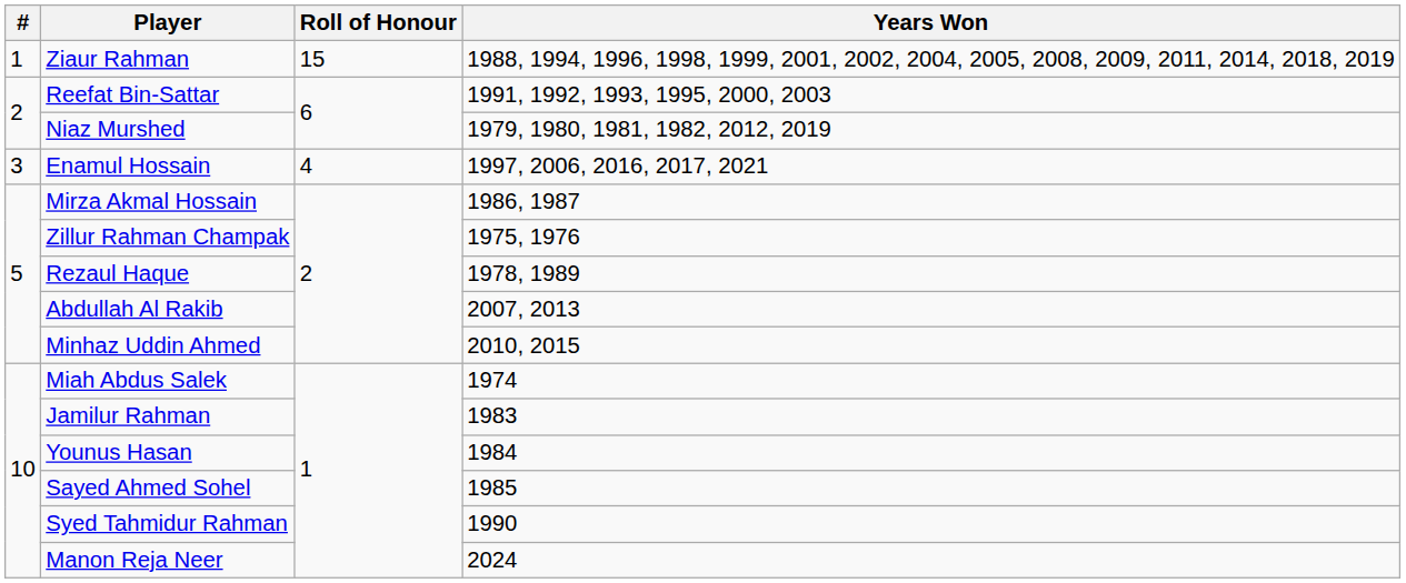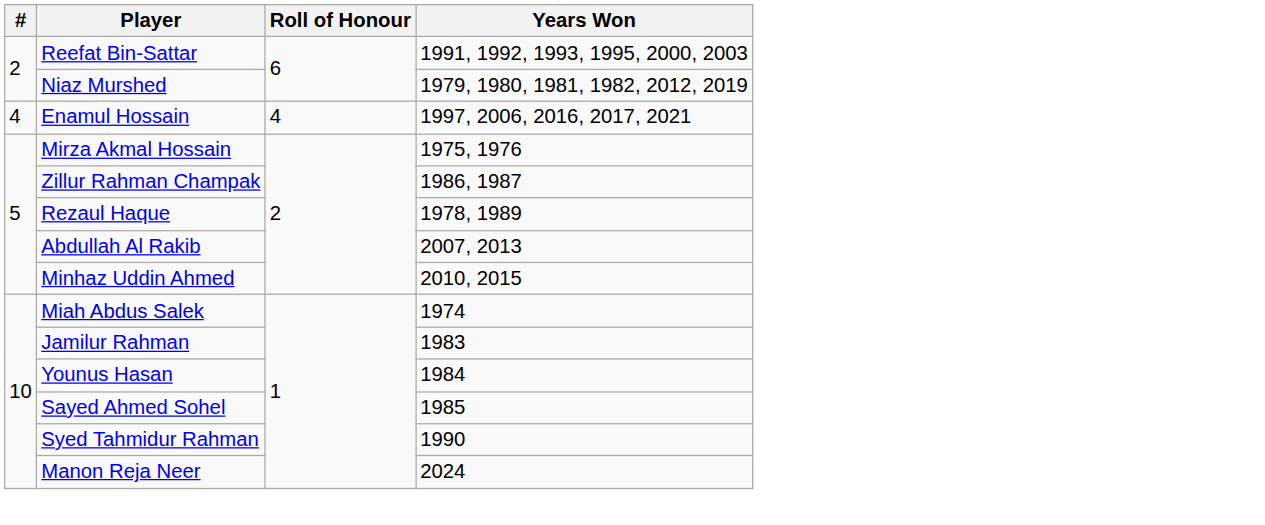- row: 1 | Ziaur Rahman | 15 | 1988, 1994, 1996, 1998, 1999, 2001, 2002, 2004, 2005, 2008, 2009, 2011, 2014, 2018, 2019
Enamul Hossain | #: 3 -> 4
Mirza Akmal Hossain | Years Won: 1986, 1987 -> 1975, 1976
Zillur Rahman Champak | Years Won: 1975, 1976 -> 1986, 1987
